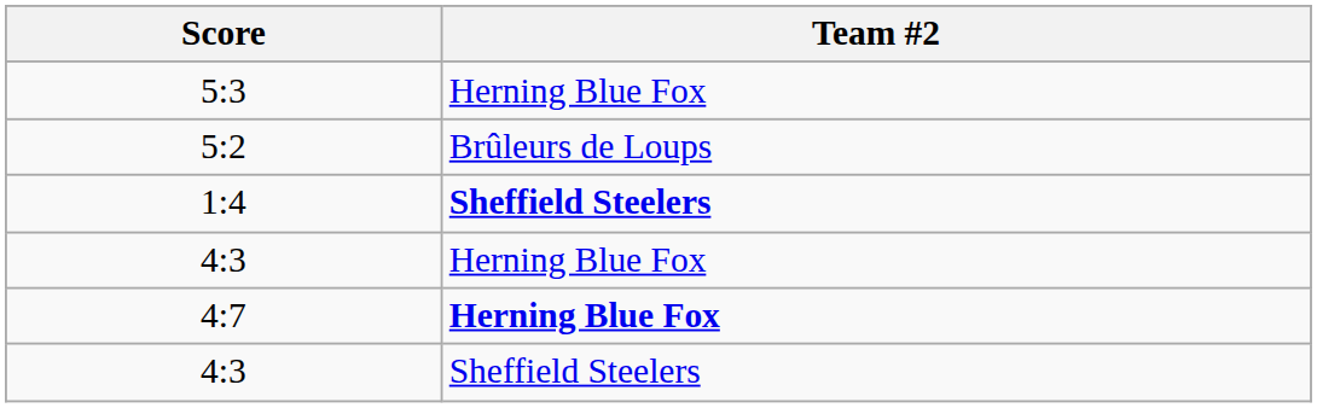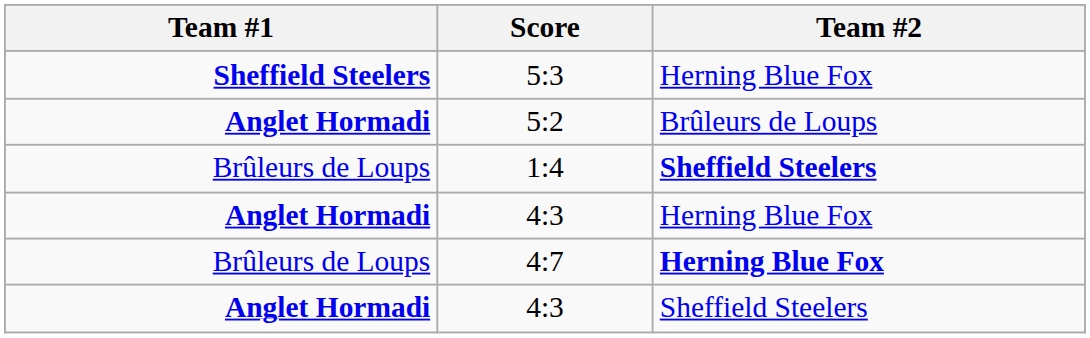+ column: Team #1 | Sheffield Steelers | Anglet Hormadi | Brûleurs de Loups | Anglet Hormadi | Brûleurs de Loups | Anglet Hormadi
